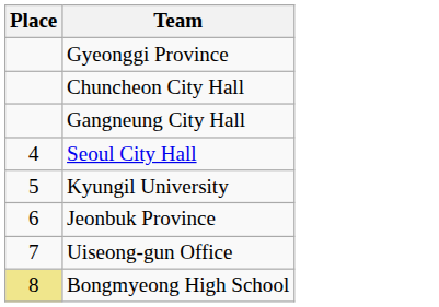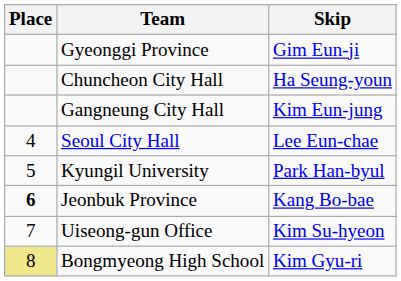+ column: Skip | Gim Eun-ji | Ha Seung-youn | Kim Eun-jung | Lee Eun-chae | Park Han-byul | Kang Bo-bae | Kim Su-hyeon | Kim Gyu-ri
Jeonbuk Province | Place: normal -> bold
